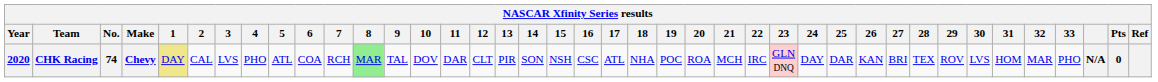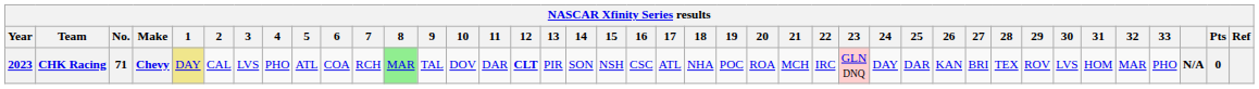CHK Racing | Year: 2020 -> 2023
CHK Racing | No.: 74 -> 71
CHK Racing | 12: normal -> bold
